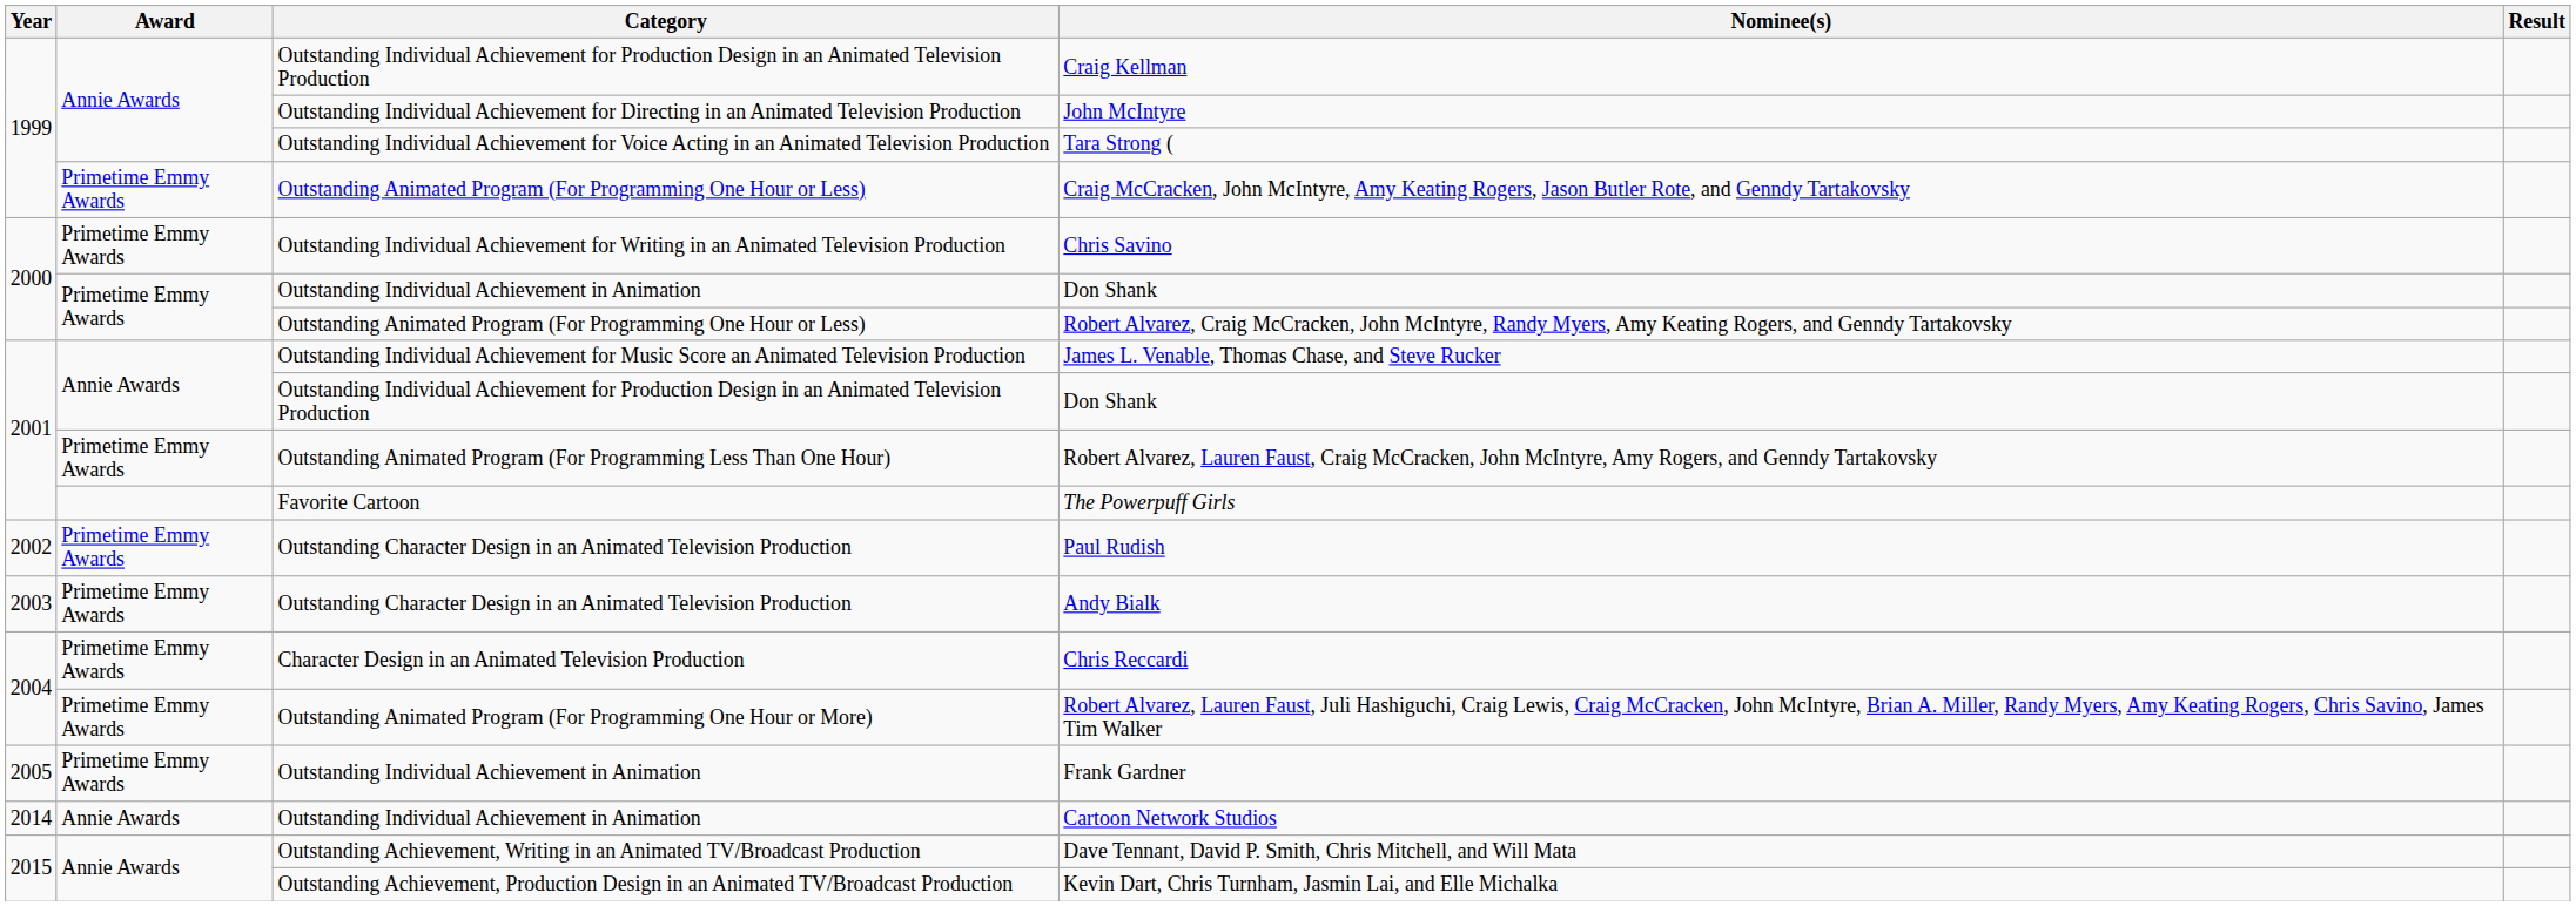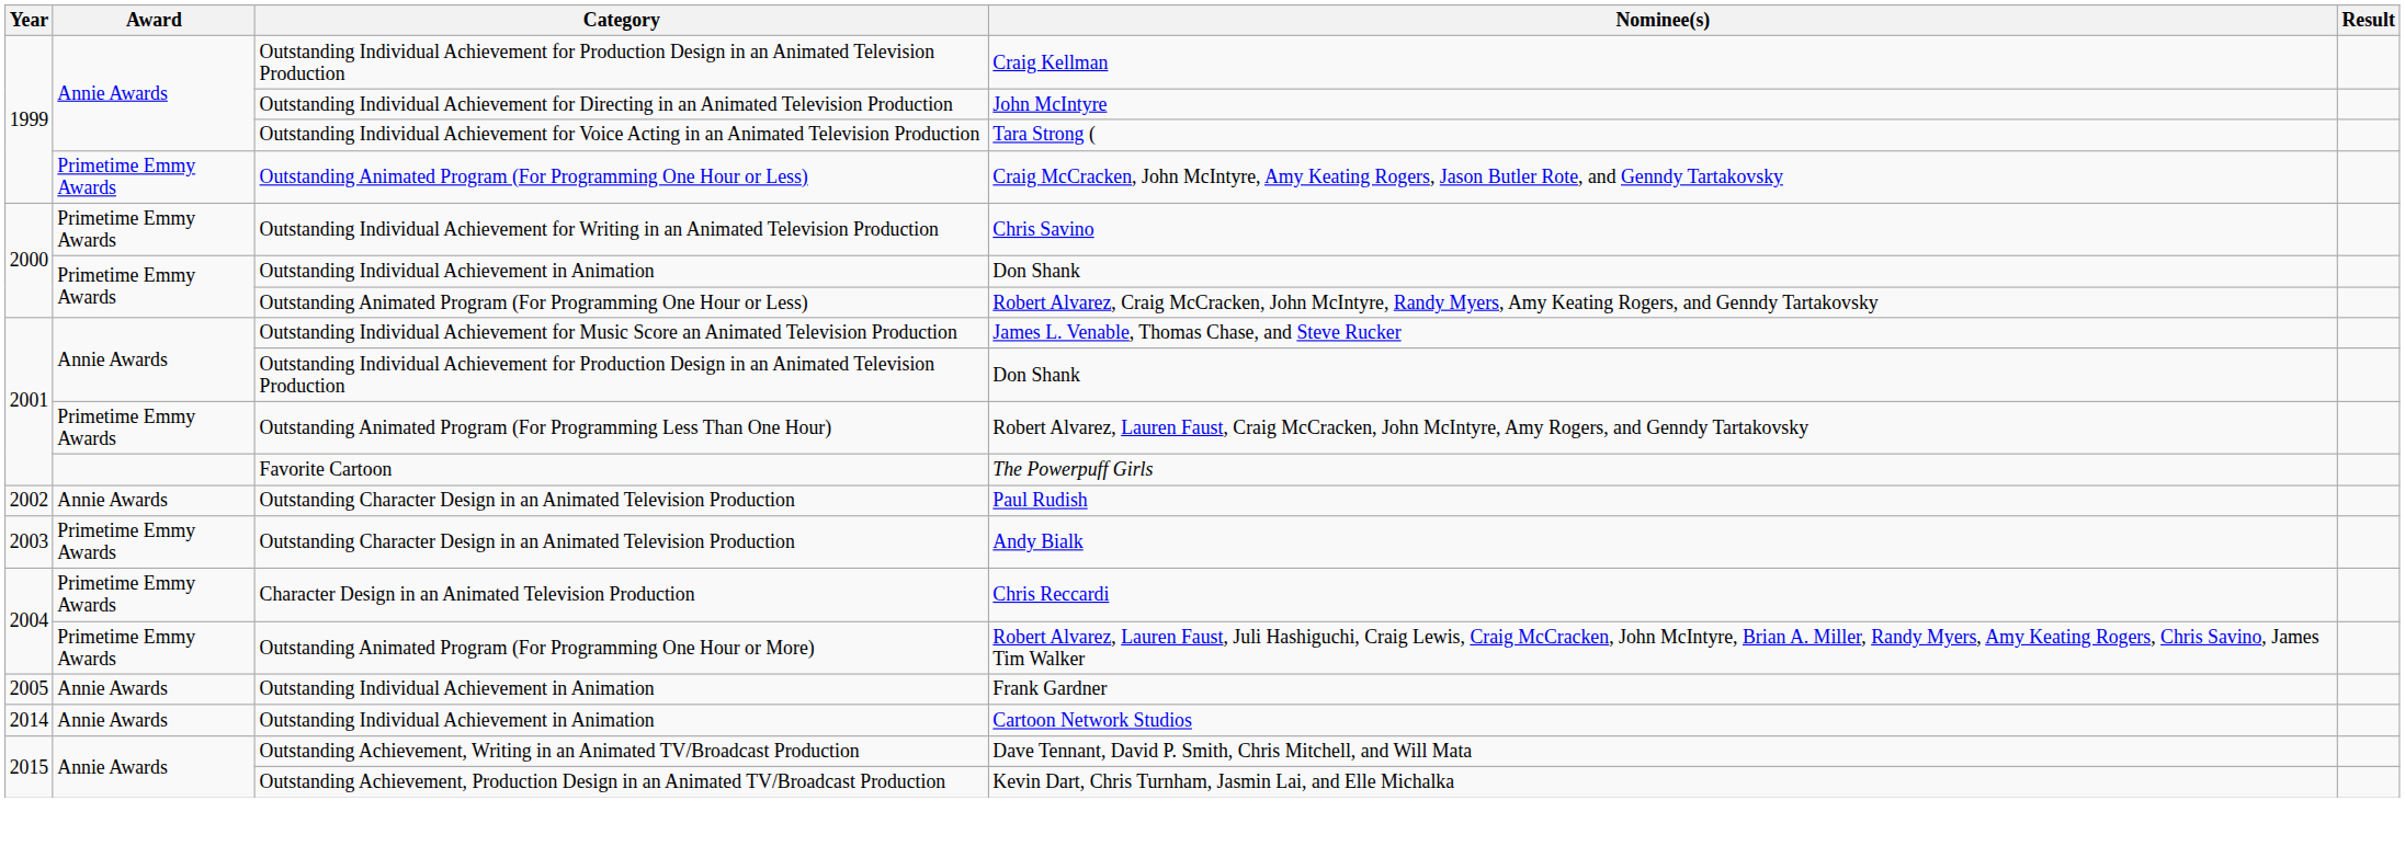Paul Rudish | Award: Primetime Emmy Awards -> Annie Awards
Frank Gardner | Award: Primetime Emmy Awards -> Annie Awards
